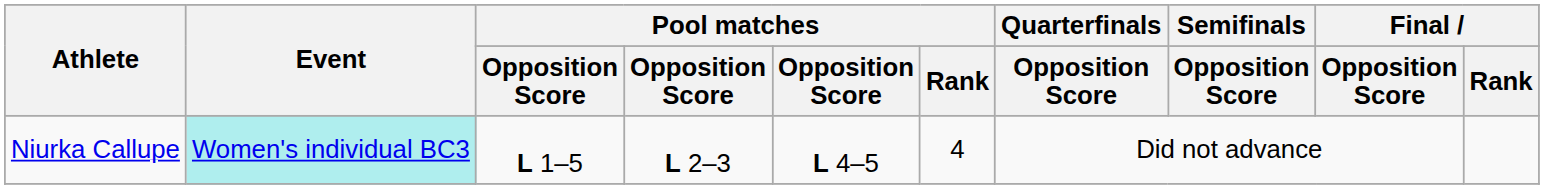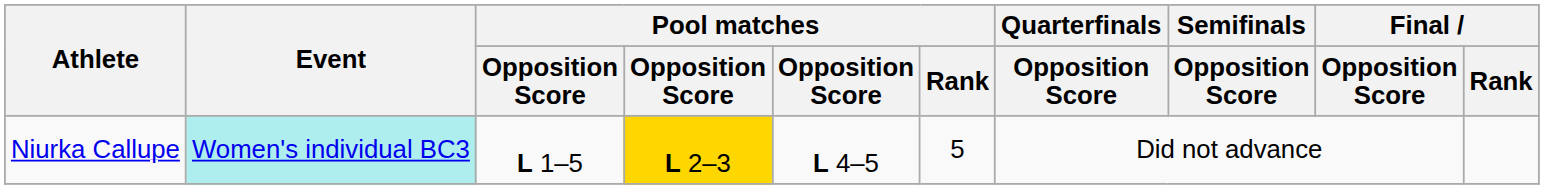Niurka Callupe | column 4: no background -> gold background
Niurka Callupe | Pool matches / Rank: 4 -> 5
